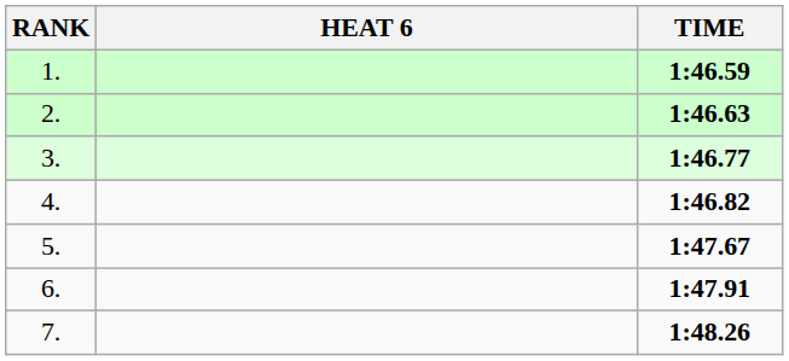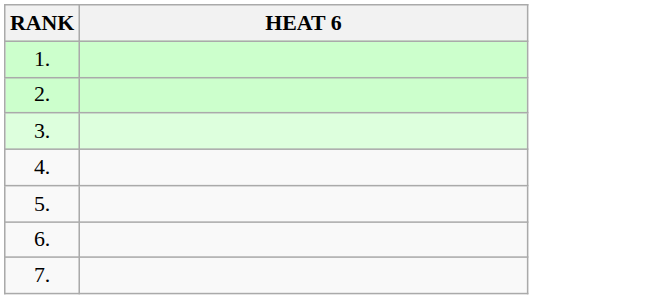- column: TIME | 1:46.59 | 1:46.63 | 1:46.77 | 1:46.82 | 1:47.67 | 1:47.91 | 1:48.26
